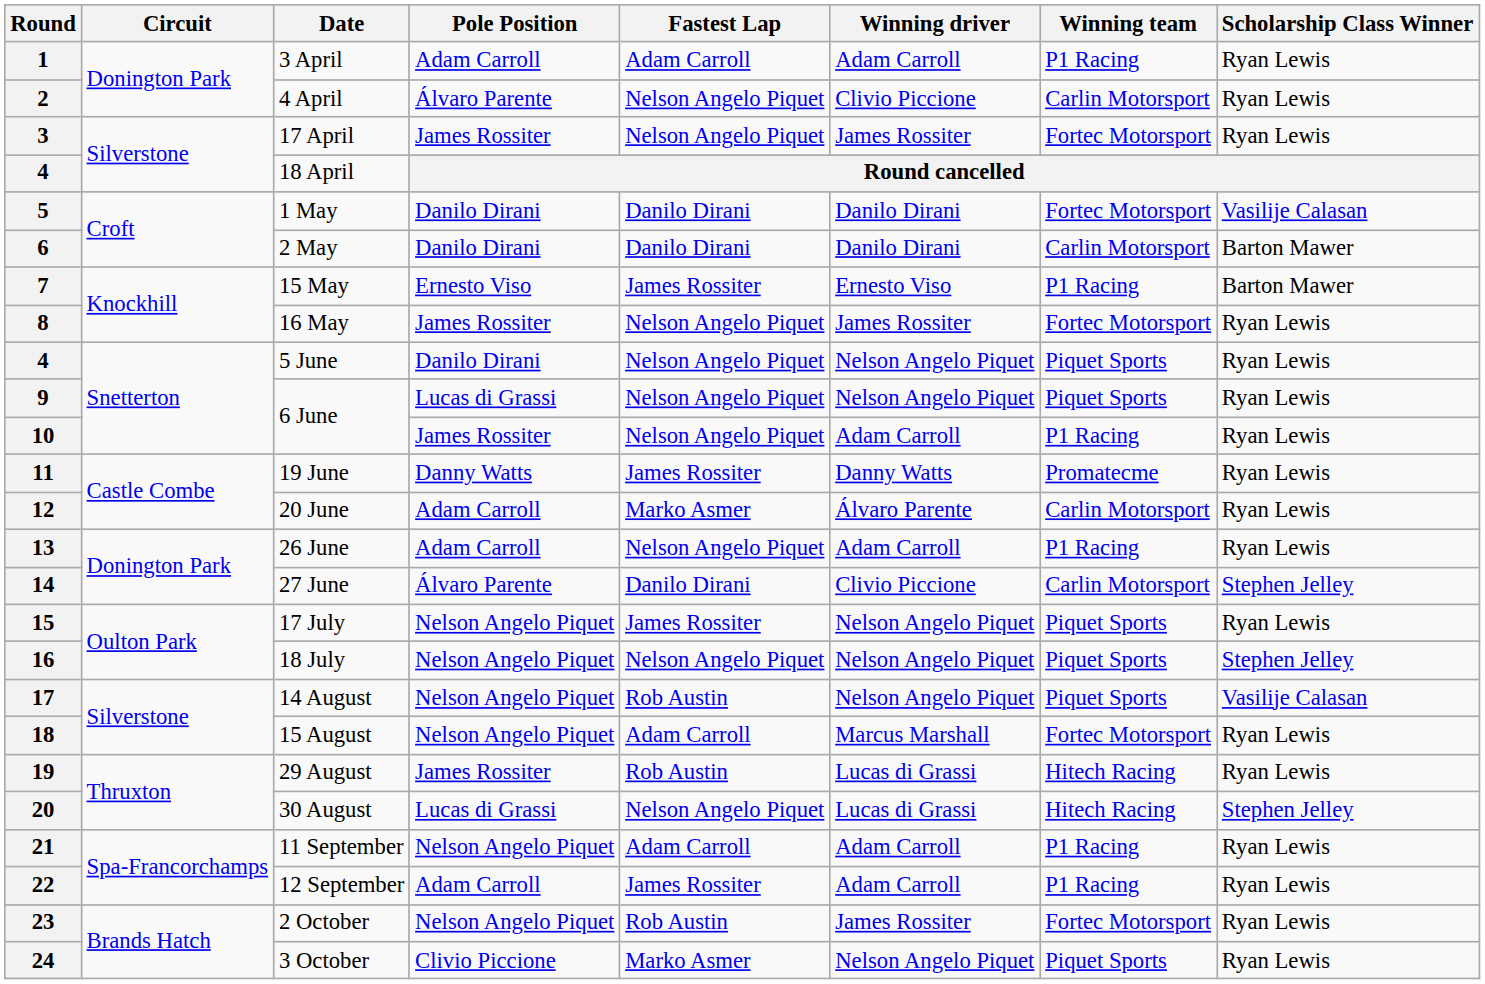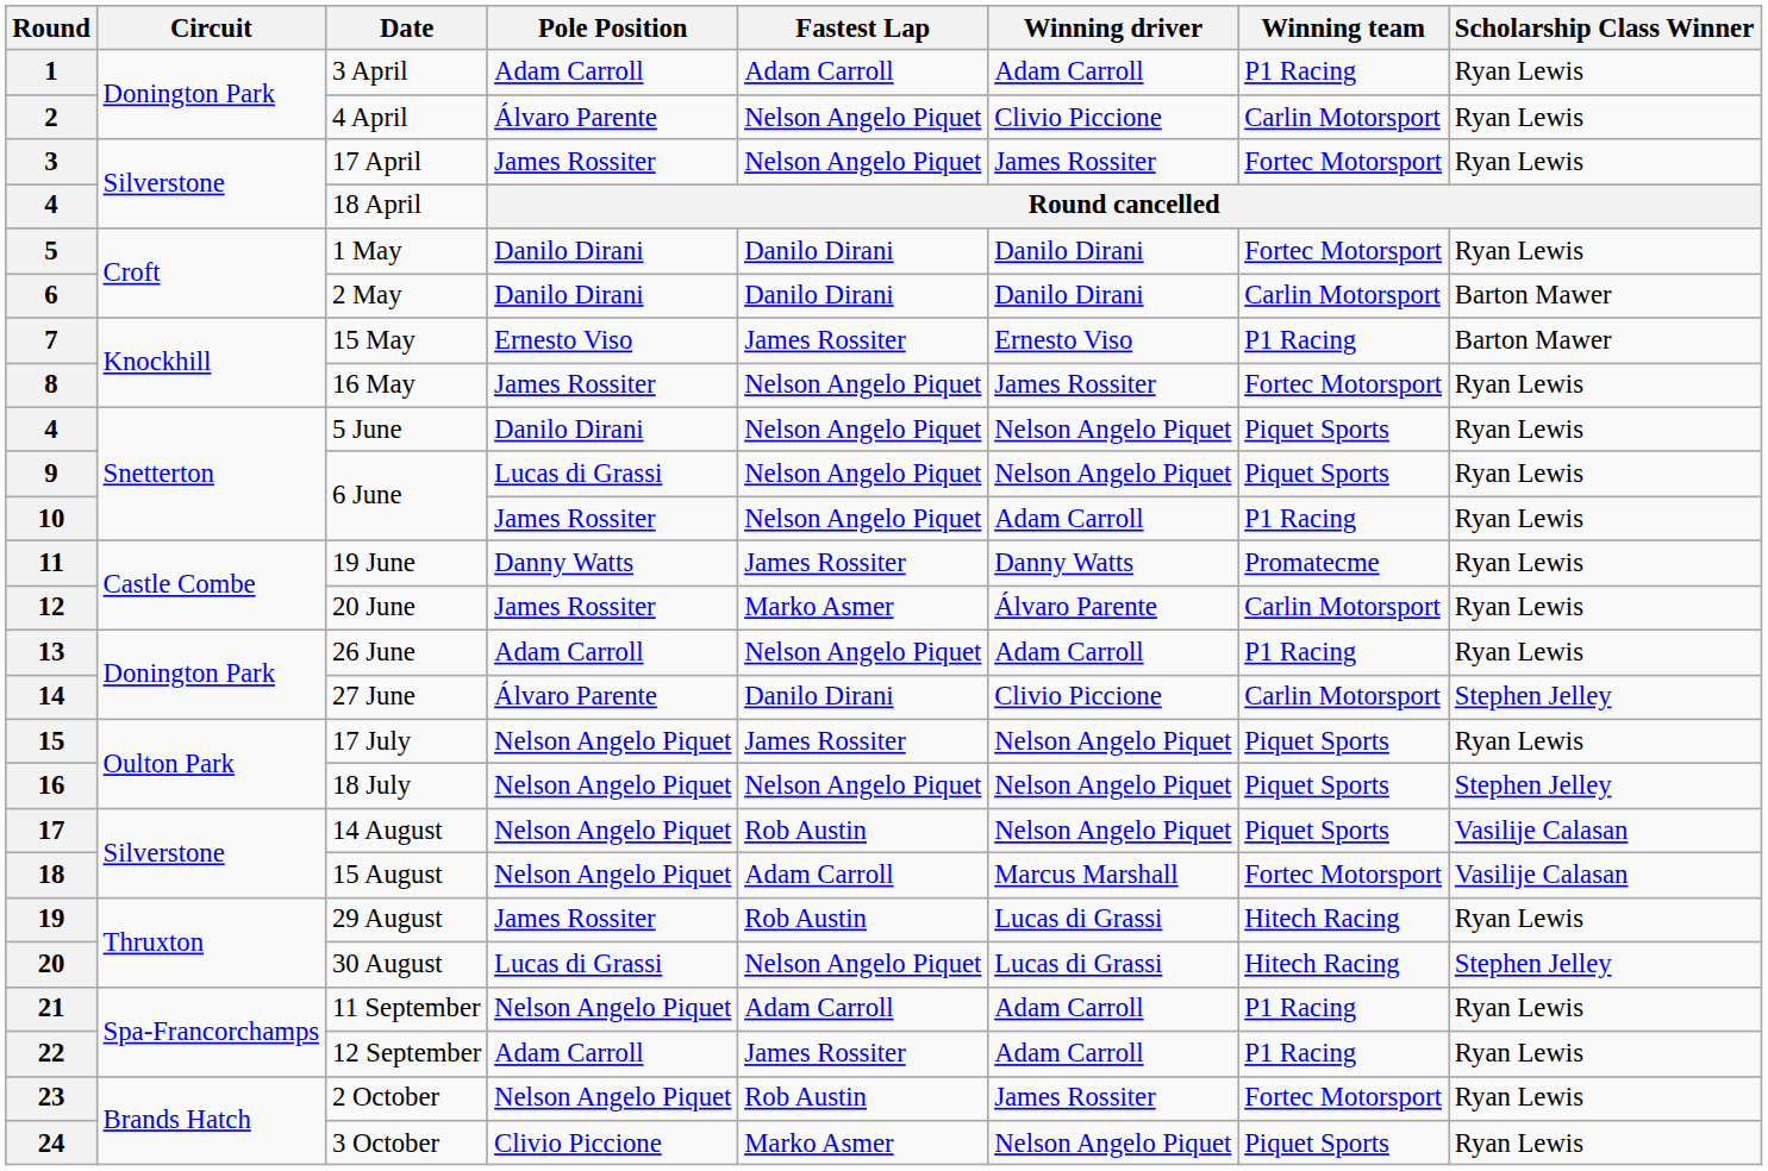5 | Scholarship Class Winner: Vasilije Calasan -> Ryan Lewis
12 | Pole Position: Adam Carroll -> James Rossiter
18 | Scholarship Class Winner: Ryan Lewis -> Vasilije Calasan
